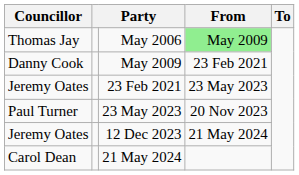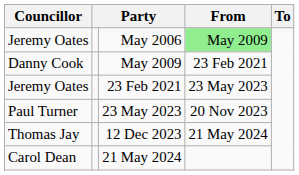May 2006 | Councillor: Thomas Jay -> Jeremy Oates
12 Dec 2023 | Councillor: Jeremy Oates -> Thomas Jay
